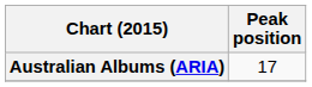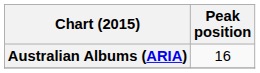Australian Albums (ARIA) | Peak position: 17 -> 16
